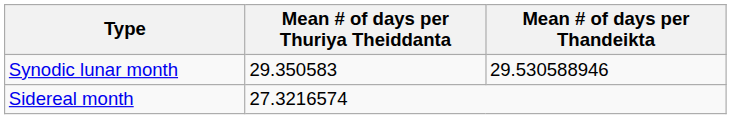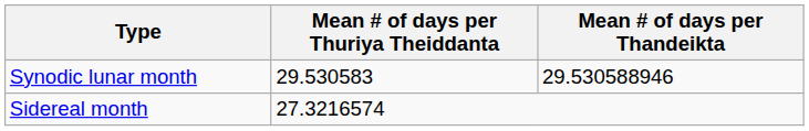Synodic lunar month | Mean # of days per Thuriya Theiddanta: 29.350583 -> 29.530583
